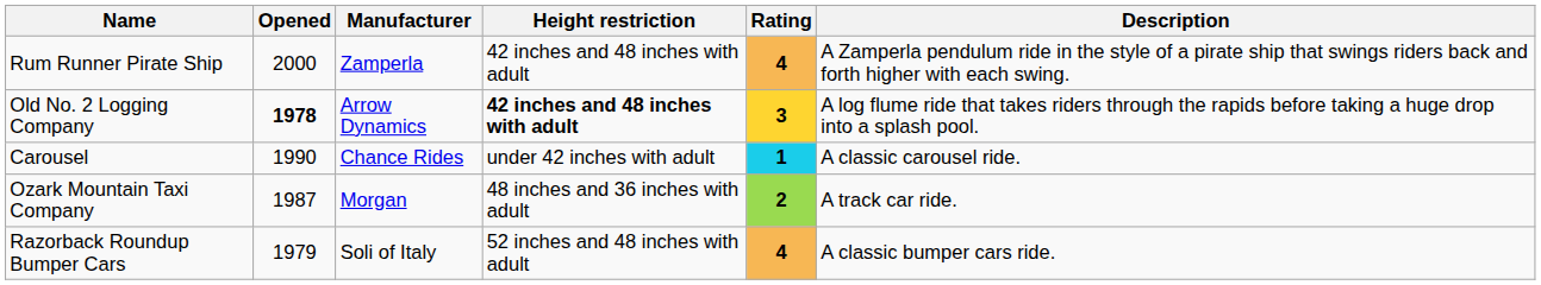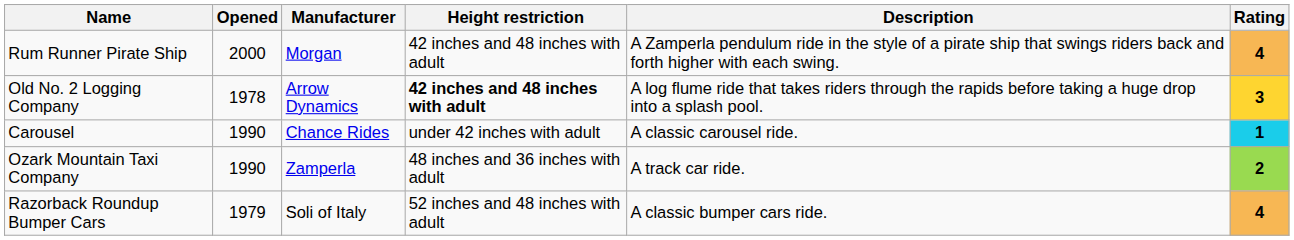columns swapped: Description <-> Rating
Rum Runner Pirate Ship | Manufacturer: Zamperla -> Morgan
Old No. 2 Logging Company | Opened: bold -> normal
Ozark Mountain Taxi Company | Opened: 1987 -> 1990
Ozark Mountain Taxi Company | Manufacturer: Morgan -> Zamperla
